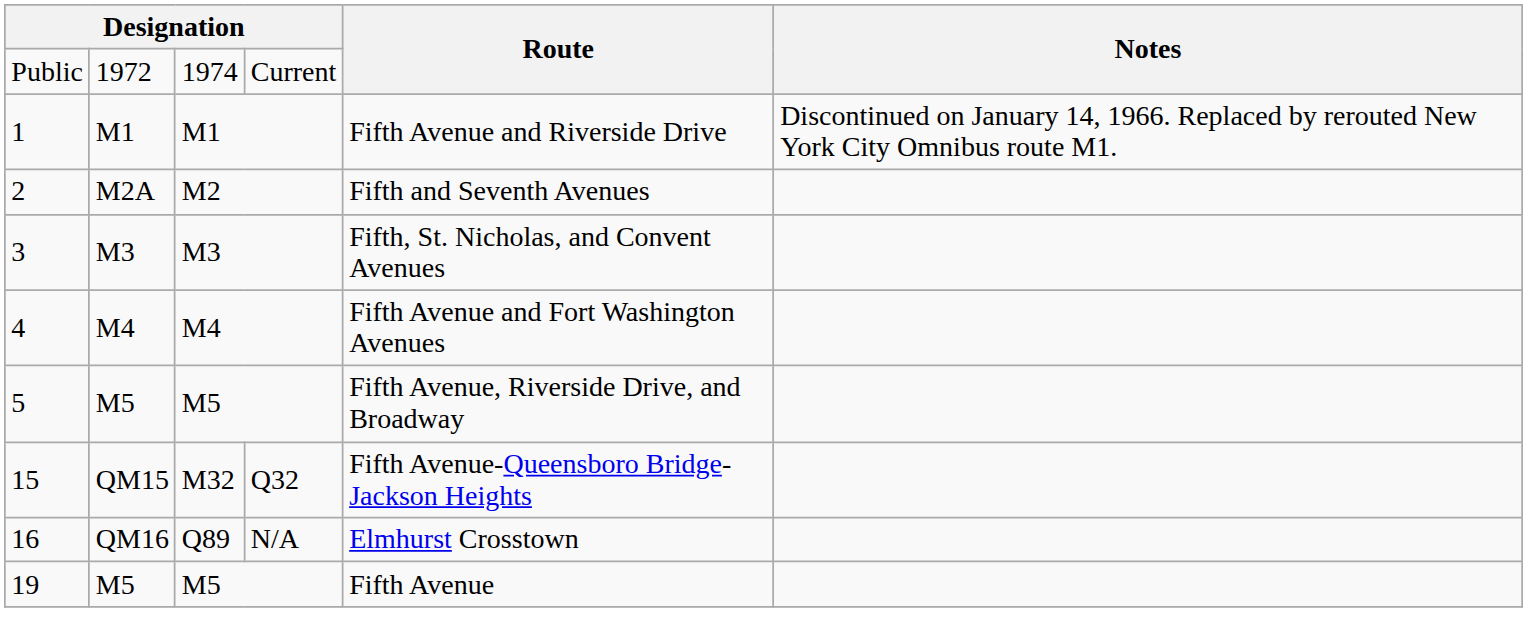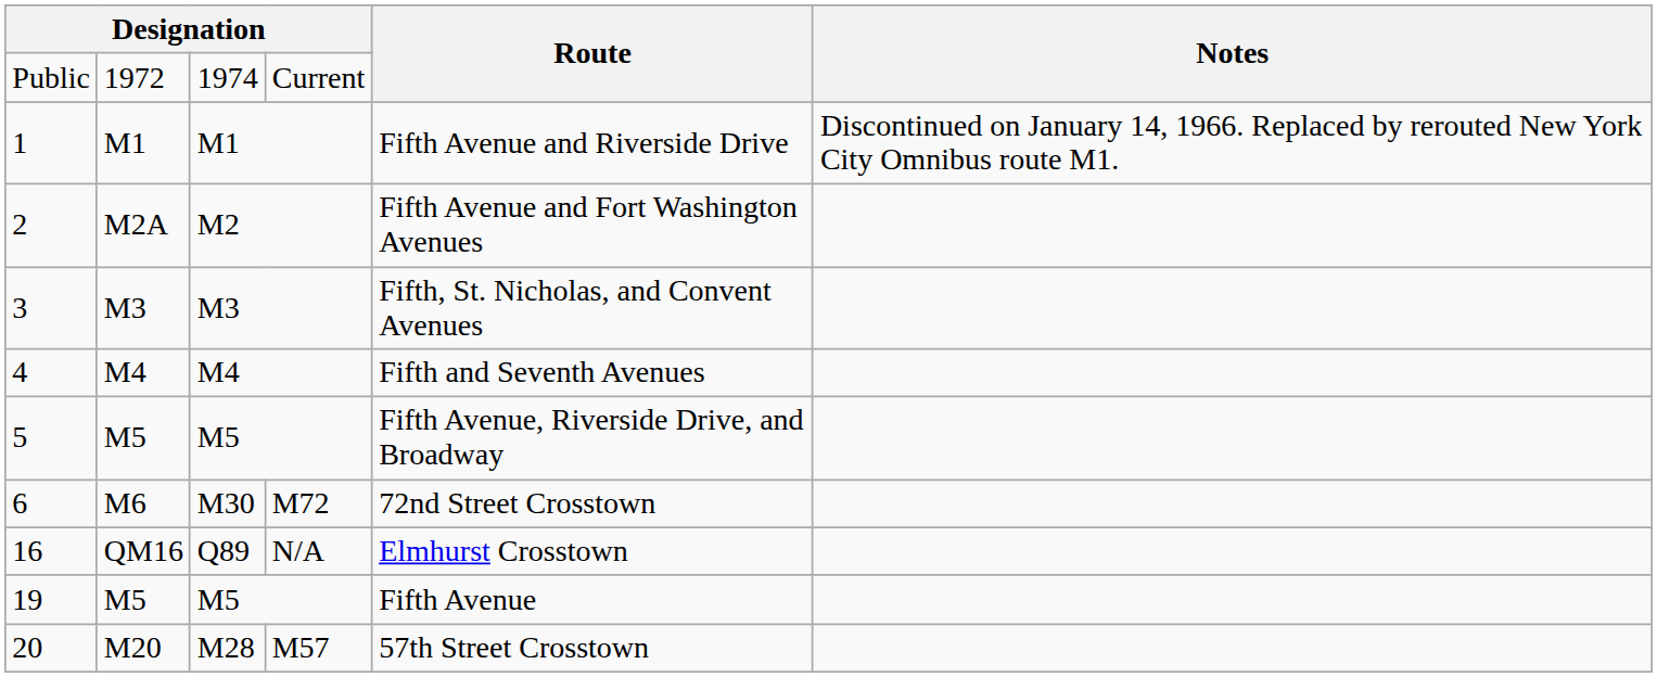2 | Route: Fifth and Seventh Avenues -> Fifth Avenue and Fort Washington Avenues
4 | Route: Fifth Avenue and Fort Washington Avenues -> Fifth and Seventh Avenues
+ row: 6 | M6 | M30 | M72 | 72nd Street Crosstown
- row: 15 | QM15 | M32 | Q32 | Fifth Avenue-Queensboro Bridge-Jackson Heights
+ row: 20 | M20 | M28 | M57 | 57th Street Crosstown
